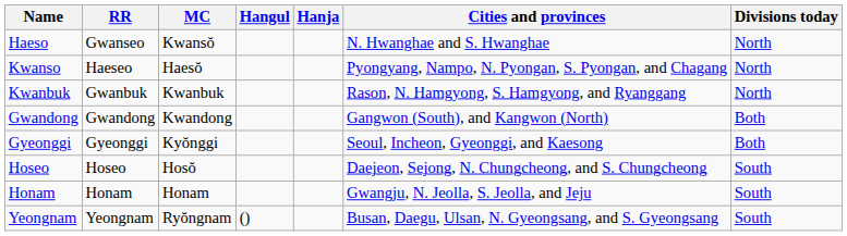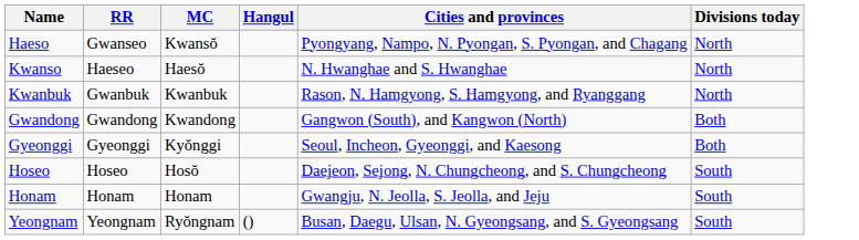- column: Hanja
Haeso | Cities and provinces: N. Hwanghae and S. Hwanghae -> Pyongyang, Nampo, N. Pyongan, S. Pyongan, and Chagang
Kwanso | Cities and provinces: Pyongyang, Nampo, N. Pyongan, S. Pyongan, and Chagang -> N. Hwanghae and S. Hwanghae
